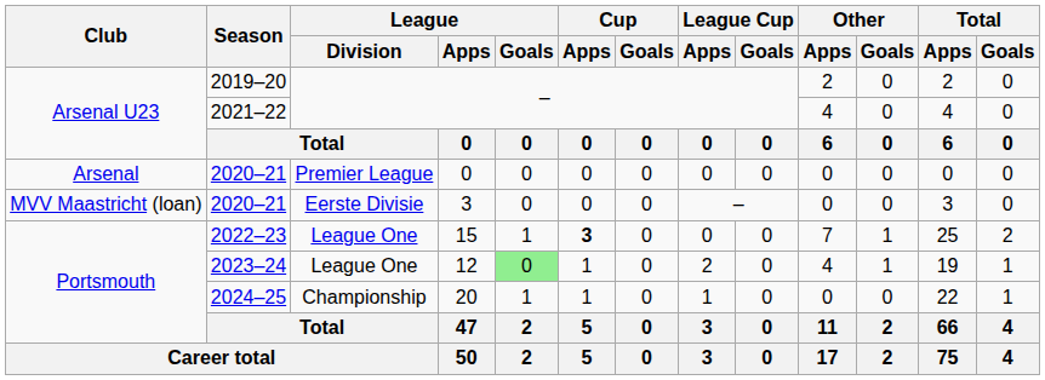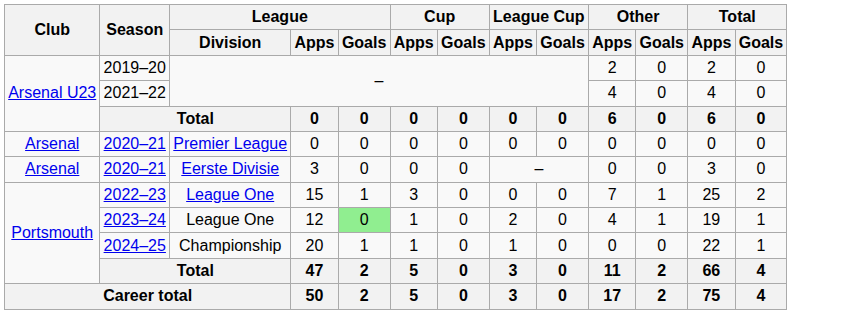2020–21 / 3 | Club: MVV Maastricht (loan) -> Arsenal
2022–23 | Cup / Apps: bold -> normal
